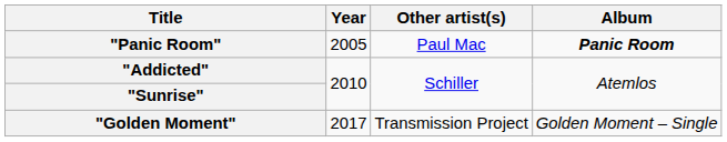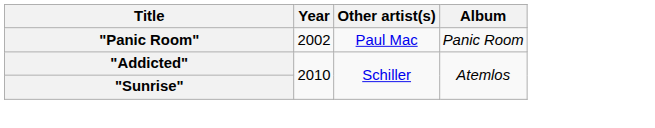"Panic Room" | Year: 2005 -> 2002
"Panic Room" | Album: bold -> normal
- row: "Golden Moment" | 2017 | Transmission Project | Golden Moment – Single
